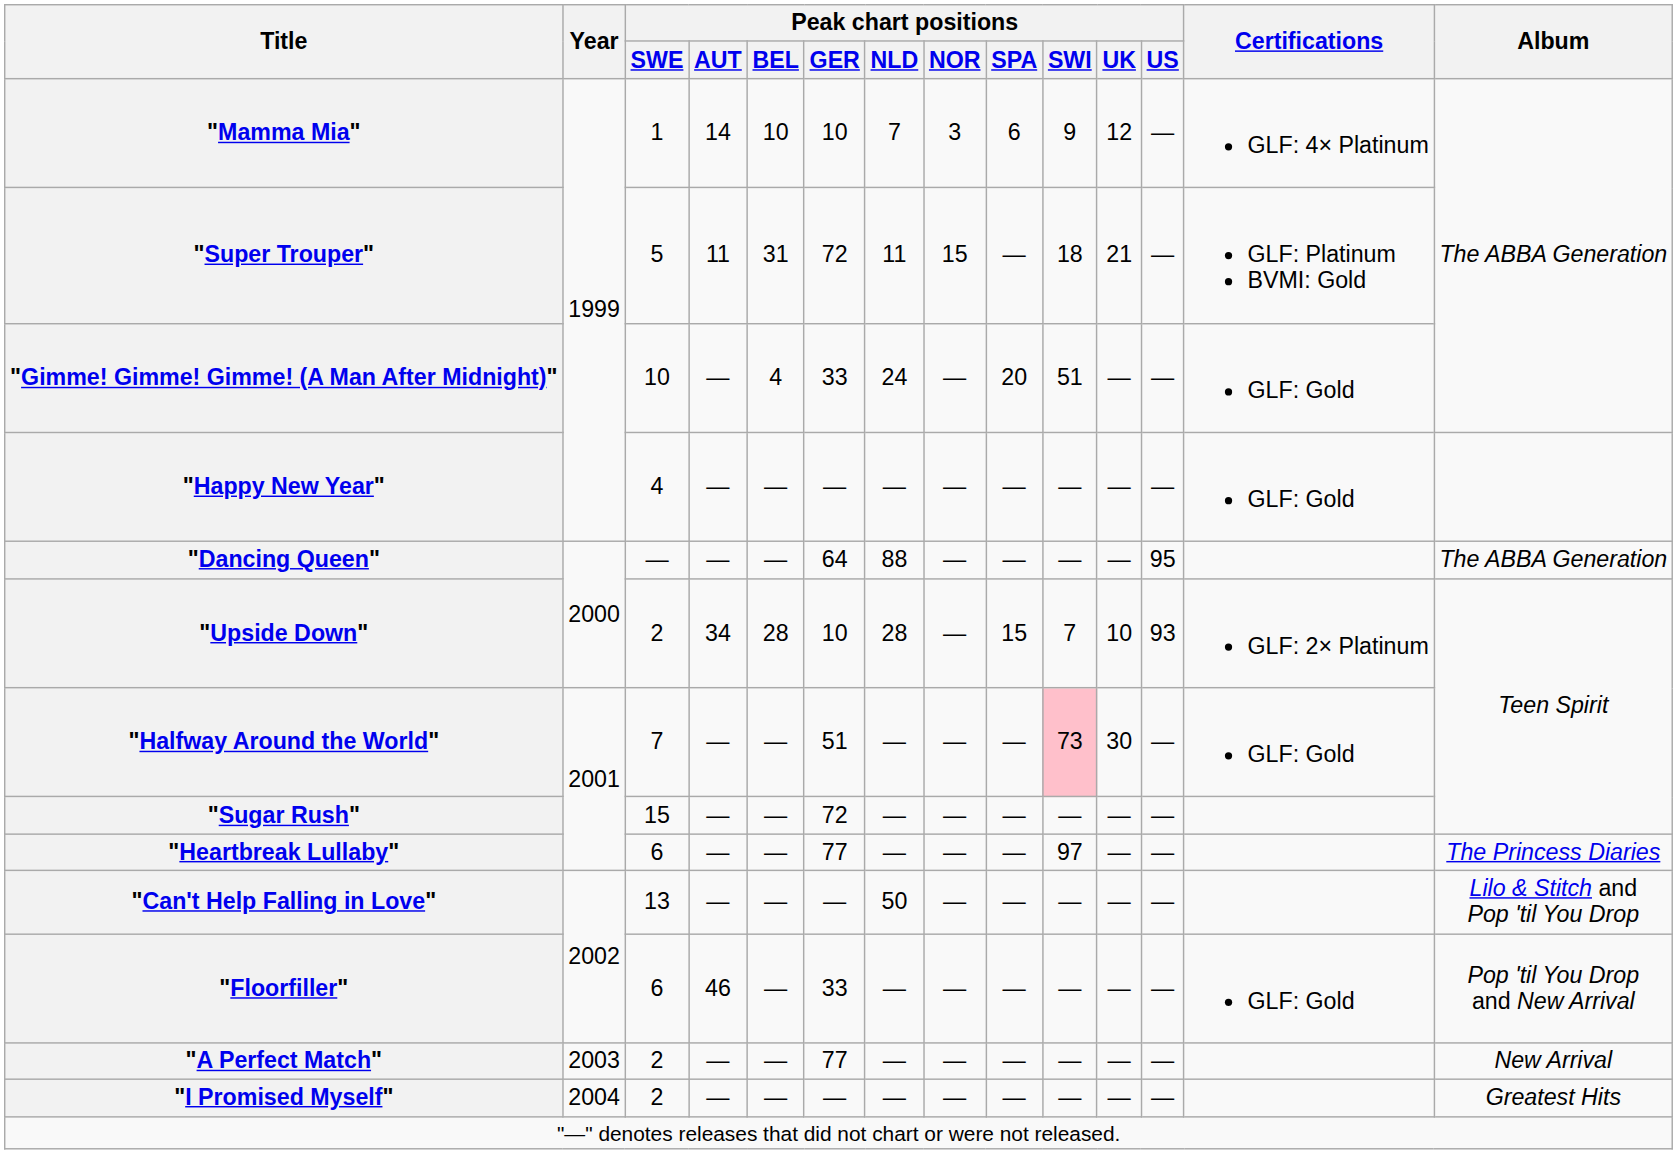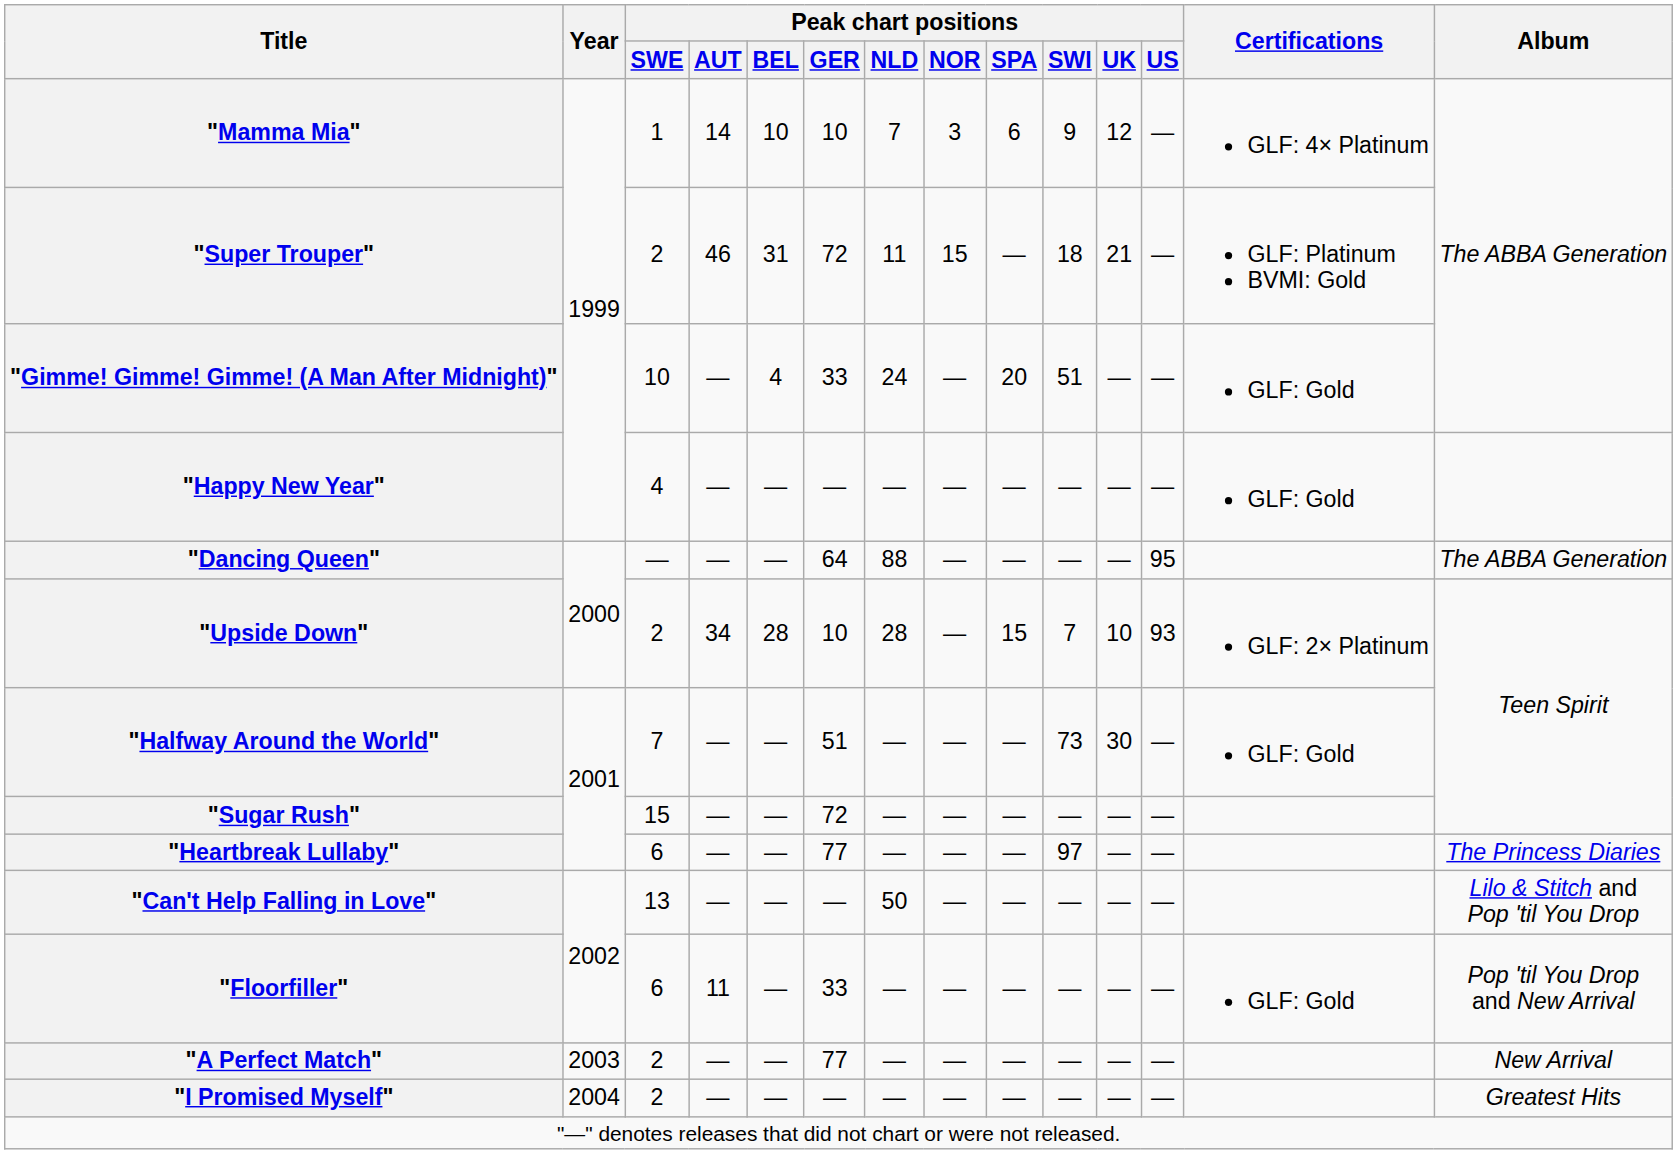"Super Trouper" | Peak chart positions / SWE: 5 -> 2
"Super Trouper" | Peak chart positions / AUT: 11 -> 46
"Halfway Around the World" | Peak chart positions / SWI: pink background -> no background
"Floorfiller" | Peak chart positions / AUT: 46 -> 11
